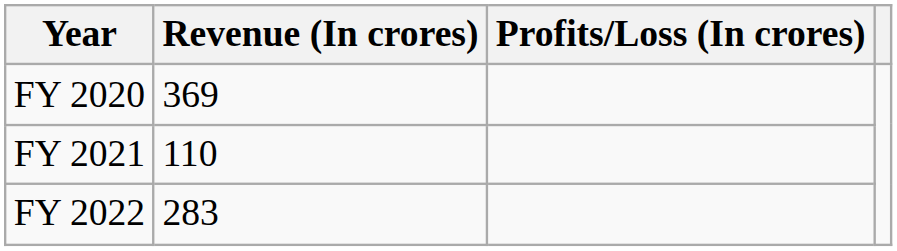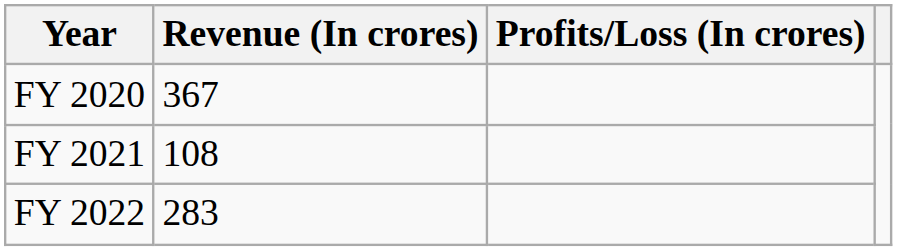FY 2020 | Revenue (In crores): 369 -> 367
FY 2021 | Revenue (In crores): 110 -> 108
